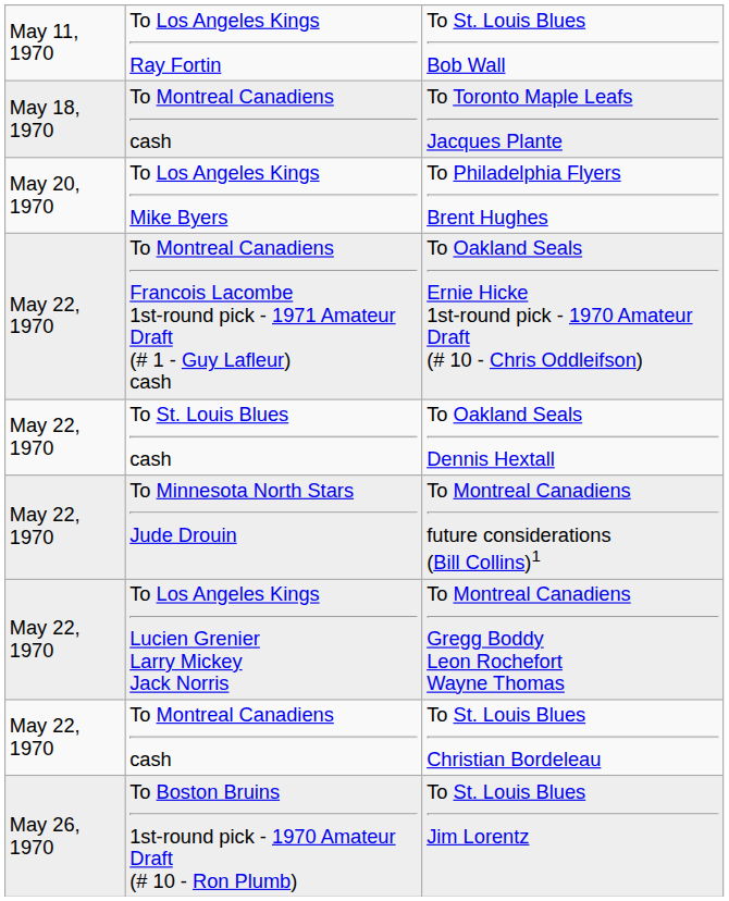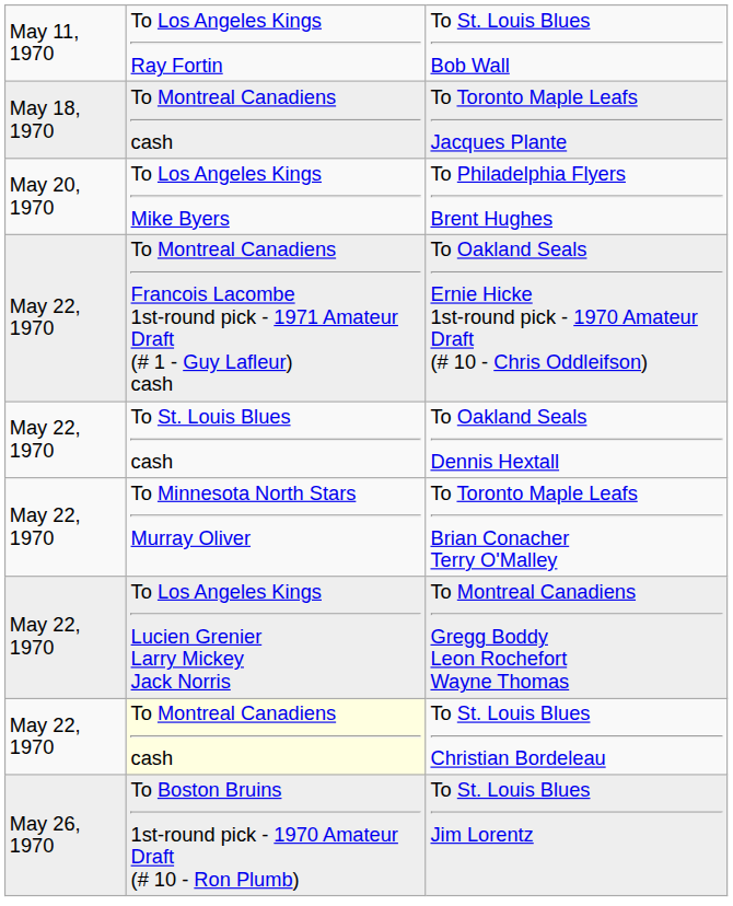- row: May 22, 1970 | To Minnesota North Stars Jude Drouin | To Montreal Canadiens future considerations (Bill Collins)1
+ row: May 22, 1970 | To Minnesota North Stars Murray Oliver | To Toronto Maple Leafs Brian Conacher Terry O'Malley
To St. Louis Blues Christian Bordeleau | column 2: no background -> lightyellow background
